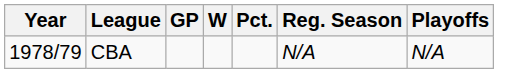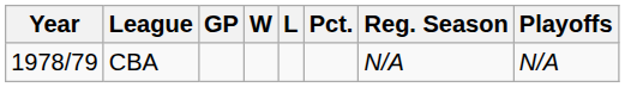+ column: L
